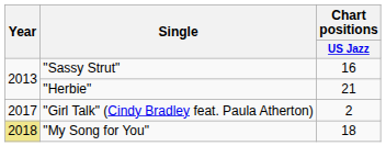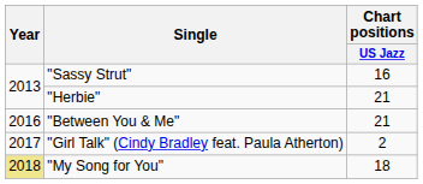+ row: 2016 | "Between You & Me" | 21
